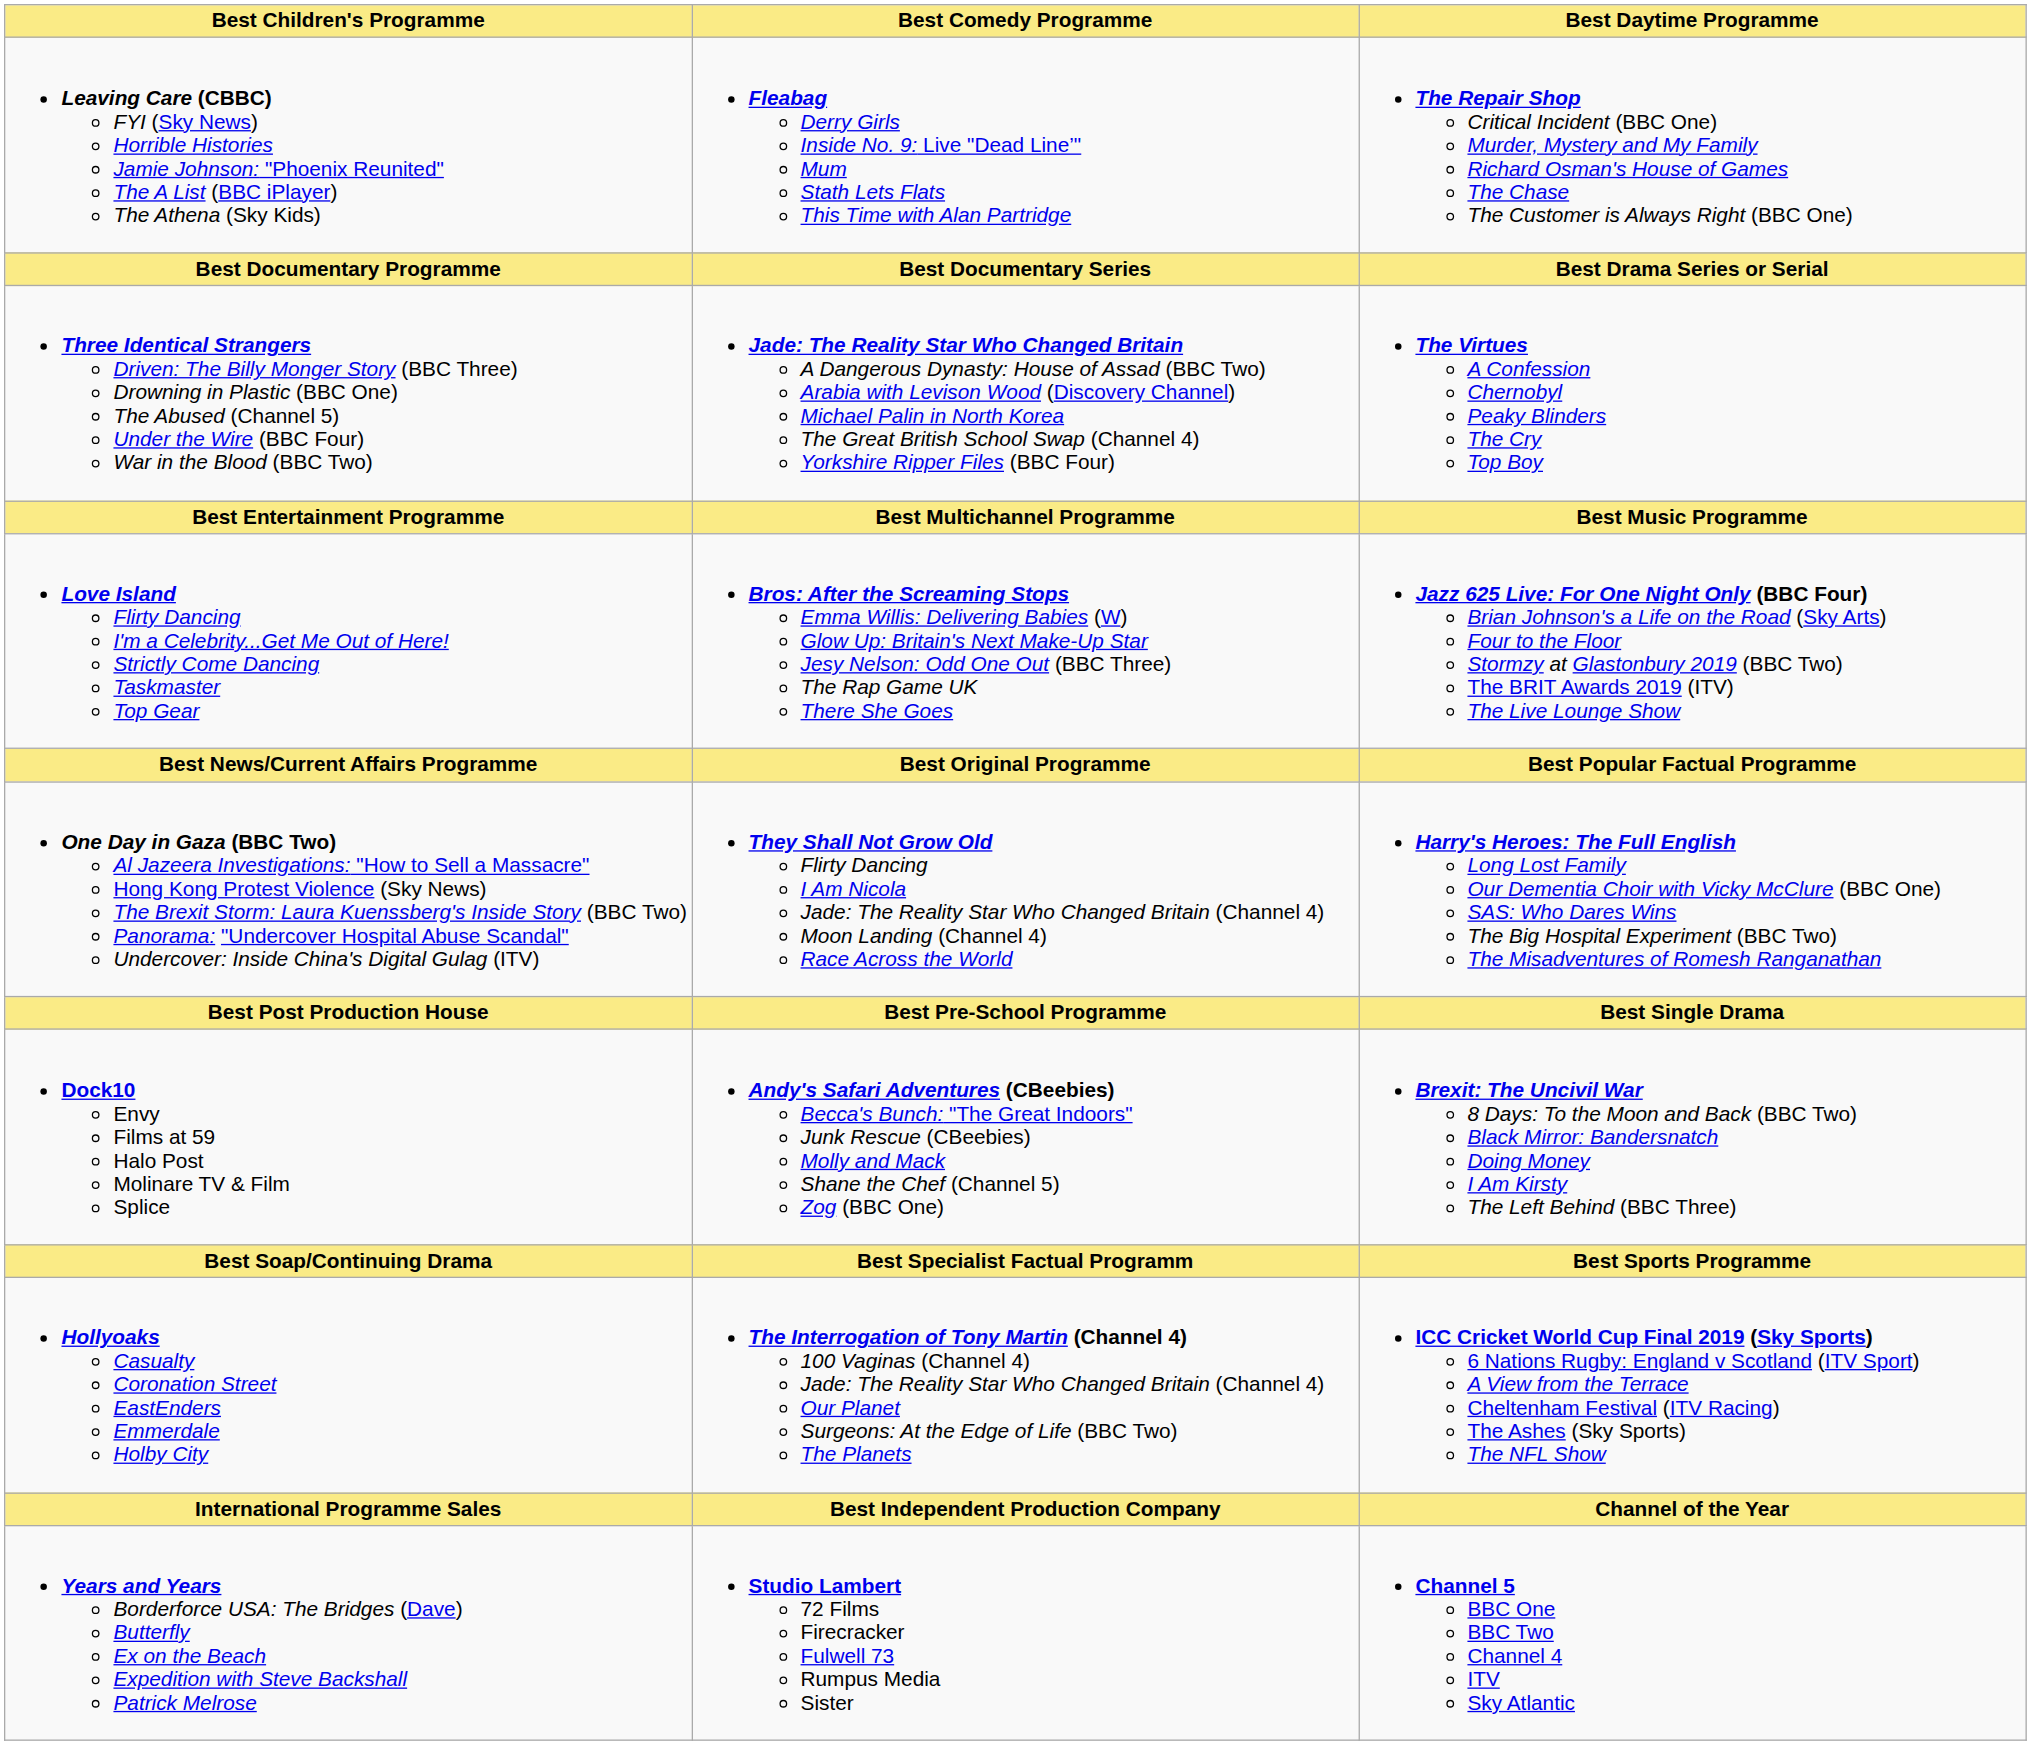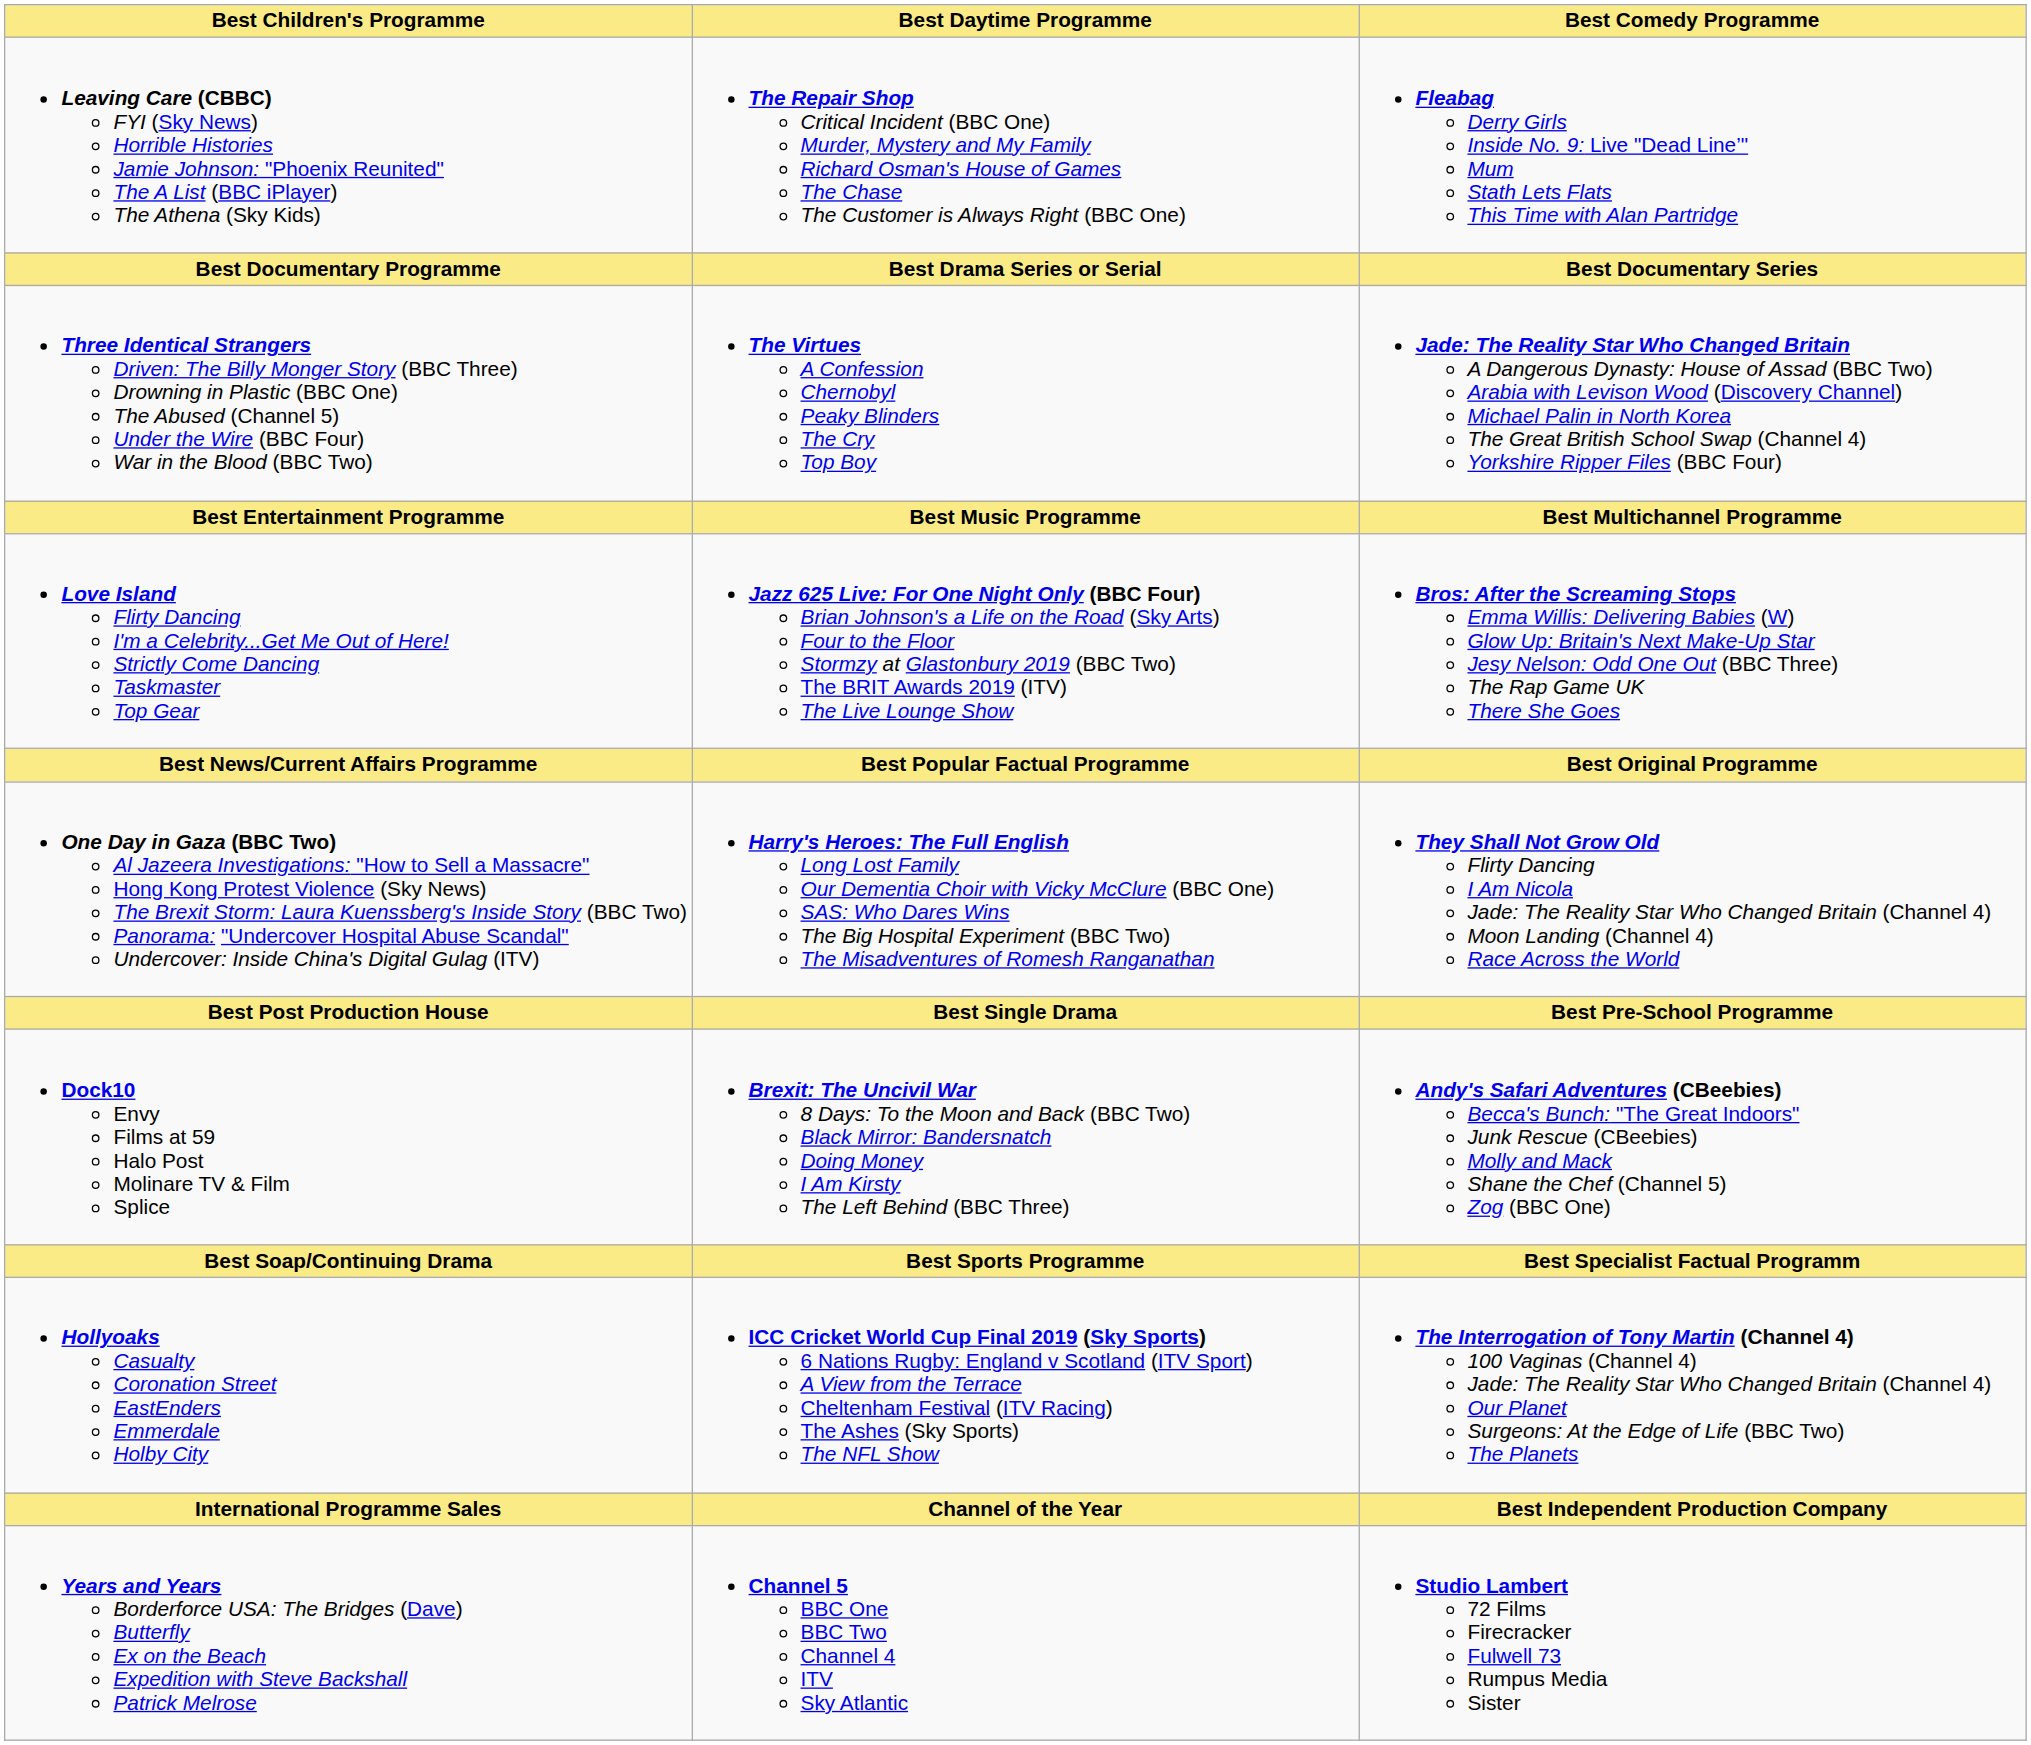columns swapped: Best Comedy Programme <-> Best Daytime Programme
